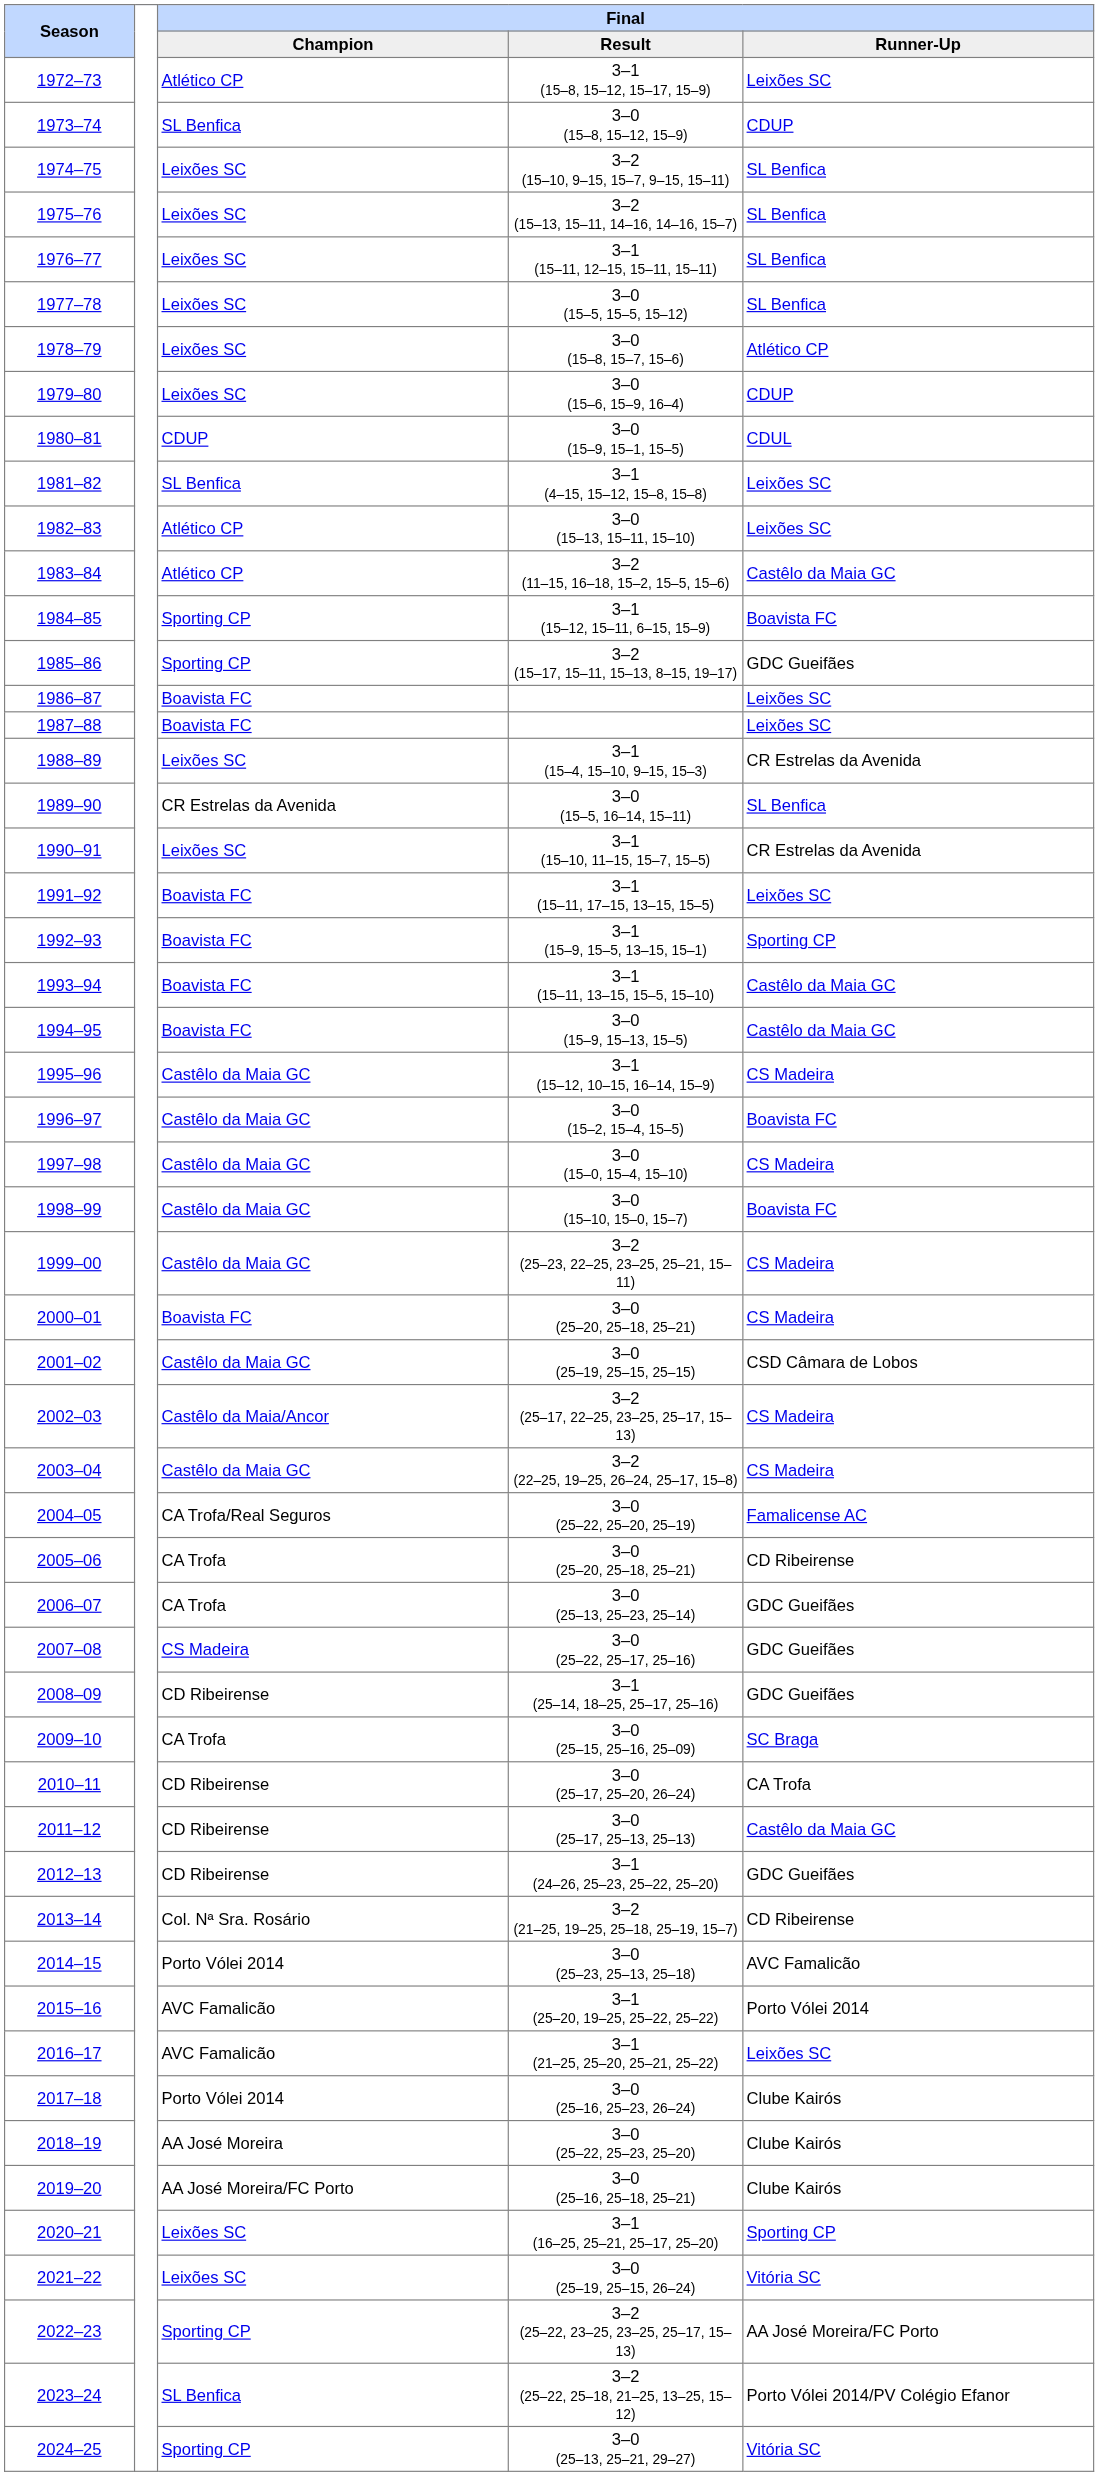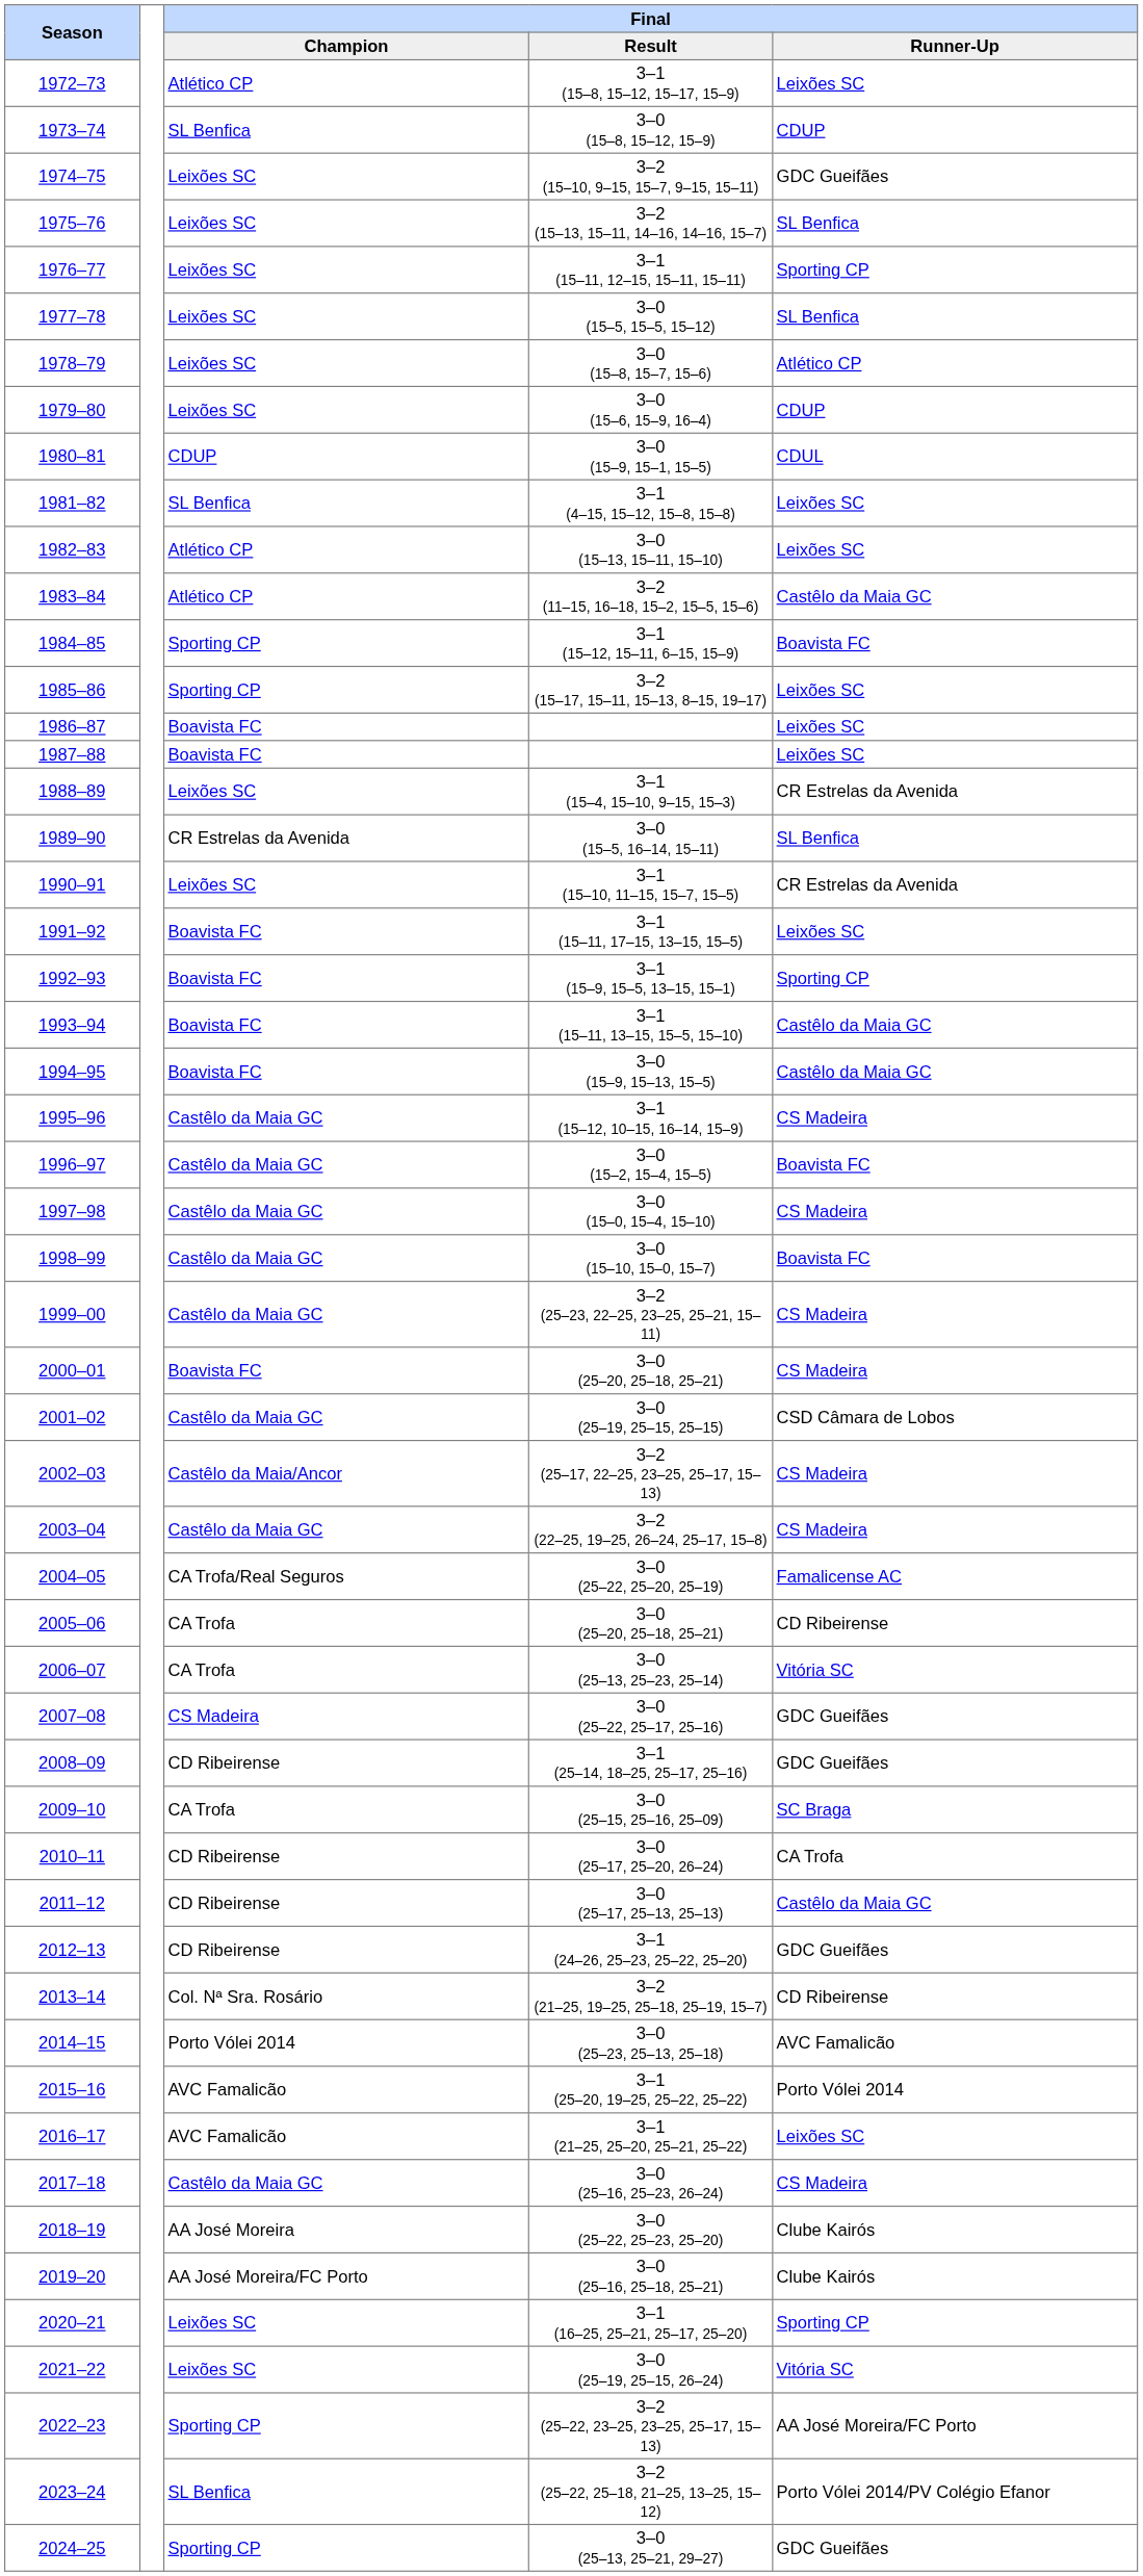1974–75 | Final / Runner-Up: SL Benfica -> GDC Gueifães
1976–77 | Final / Runner-Up: SL Benfica -> Sporting CP
1985–86 | Final / Runner-Up: GDC Gueifães -> Leixões SC
2006–07 | Final / Runner-Up: GDC Gueifães -> Vitória SC
2017–18 | Final / Champion: Porto Vólei 2014 -> Castêlo da Maia GC
2017–18 | Final / Runner-Up: Clube Kairós -> CS Madeira
2024–25 | Final / Runner-Up: Vitória SC -> GDC Gueifães
